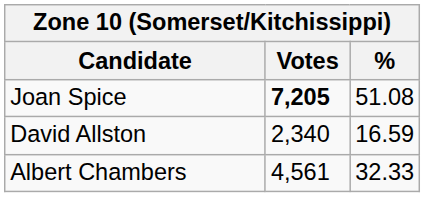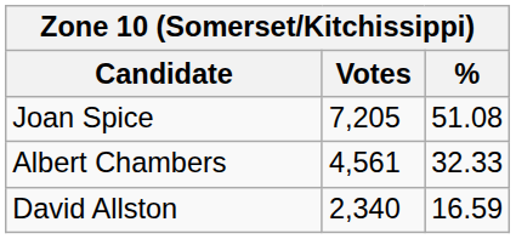Joan Spice | Votes: bold -> normal
rows swapped: Albert Chambers <-> David Allston
